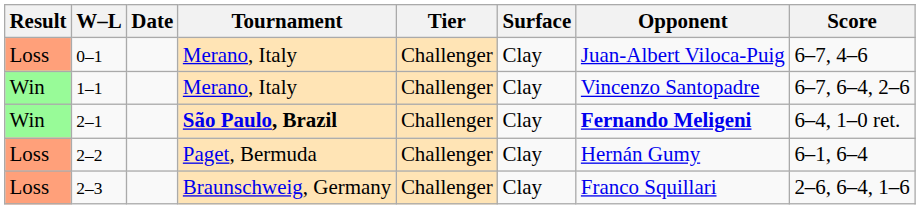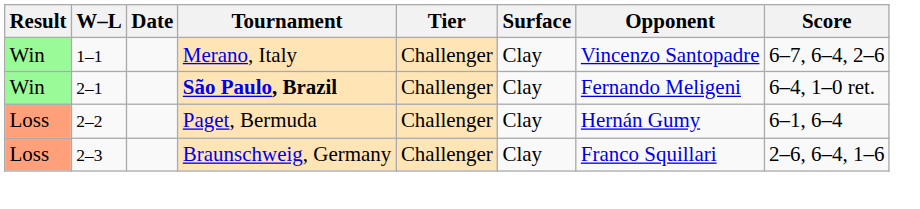- row: Loss | 0–1 | Merano, Italy | Challenger | Clay | Juan-Albert Viloca-Puig | 6–7, 4–6
2–1 | Opponent: bold -> normal
